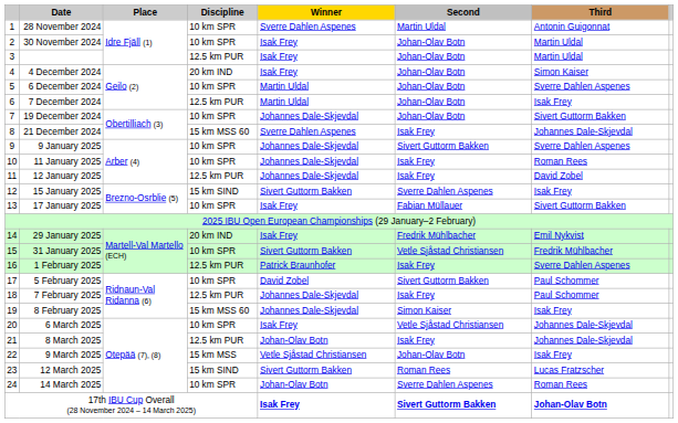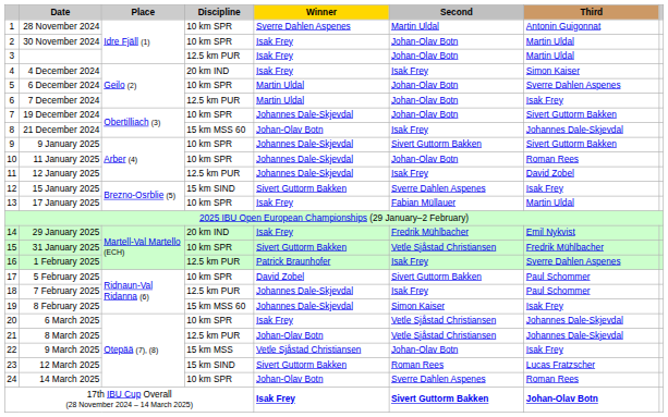4 December 2024 | Second: Johan-Olav Botn -> Isak Frey
21 December 2024 | Winner: Sverre Dahlen Aspenes -> Johan-Olav Botn
9 January 2025 | Third: Sverre Dahlen Aspenes -> Sivert Guttorm Bakken
11 January 2025 | Second: Isak Frey -> Johan-Olav Botn
17 January 2025 | Third: Sivert Guttorm Bakken -> Martin Uldal
8 March 2025 | Second: Isak Frey -> Vetle Sjåstad Christiansen
